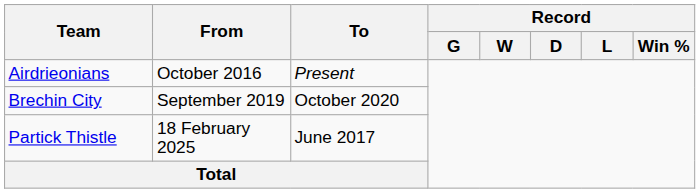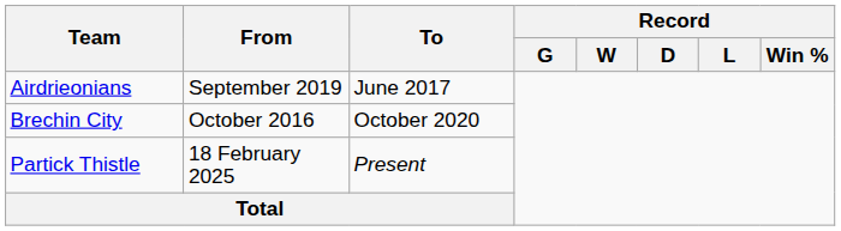Airdrieonians | From: October 2016 -> September 2019
Airdrieonians | To: Present -> June 2017
Brechin City | From: September 2019 -> October 2016
Partick Thistle | To: June 2017 -> Present
